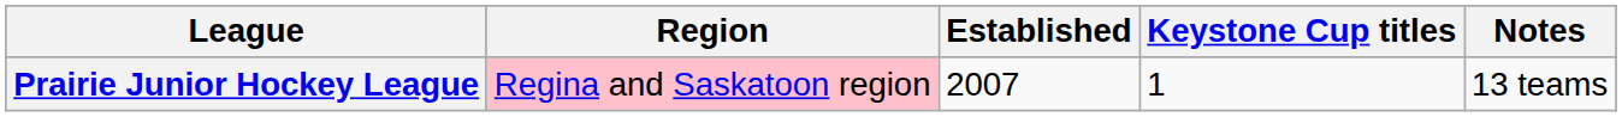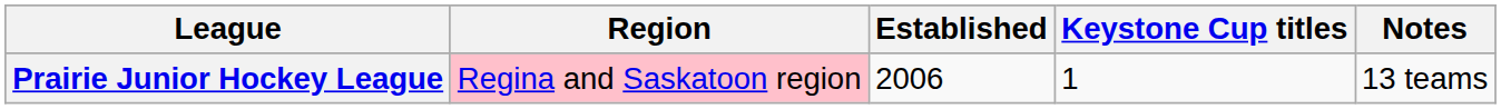Prairie Junior Hockey League | Established: 2007 -> 2006
